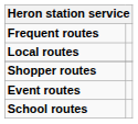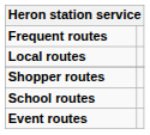rows swapped: Event routes <-> School routes
